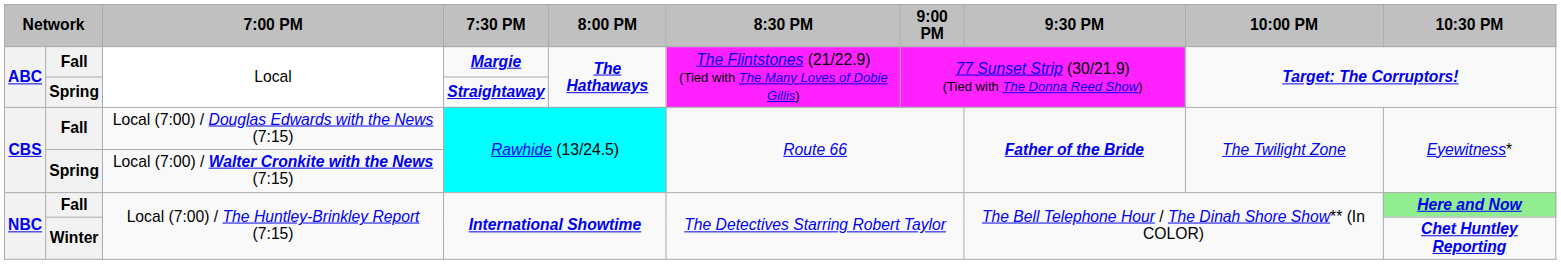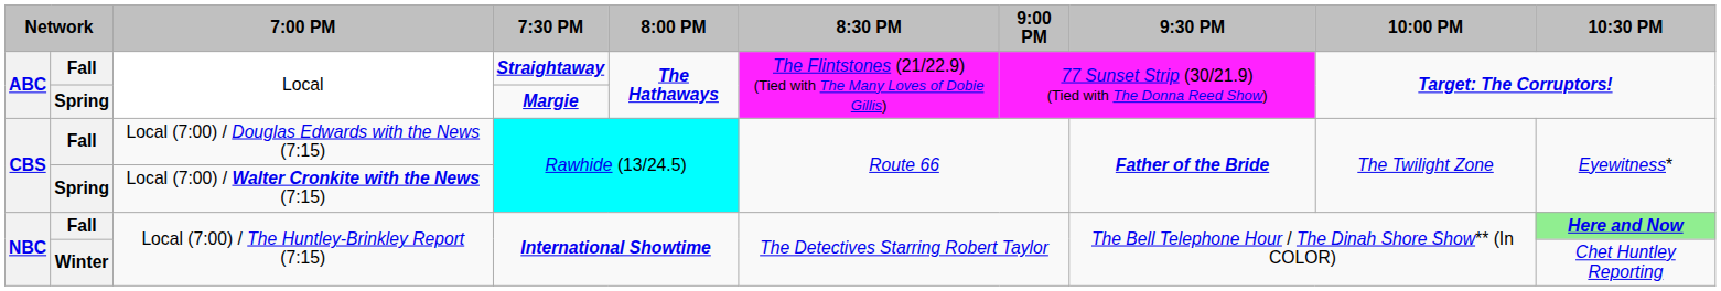Fall / Local | 7:30 PM: Margie -> Straightaway
Spring / Local | 7:30 PM: Straightaway -> Margie
Winter / Local (7:00) / The Huntley-Brinkley Report (7:15) | 10:30 PM: bold -> normal
